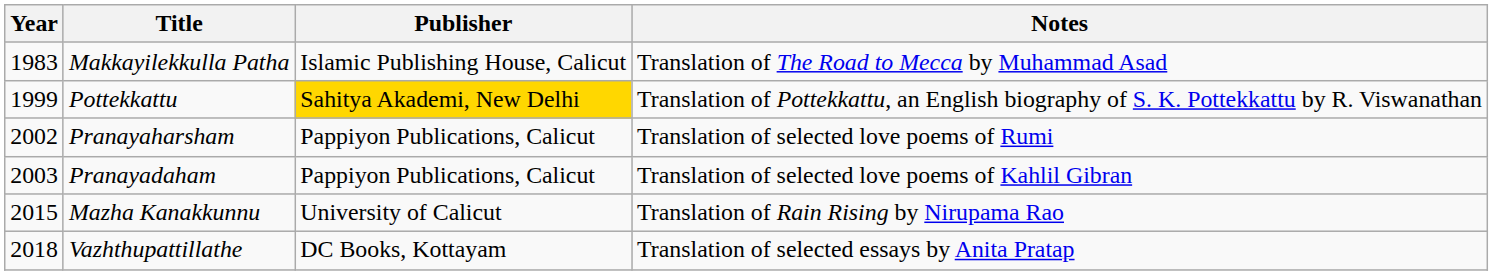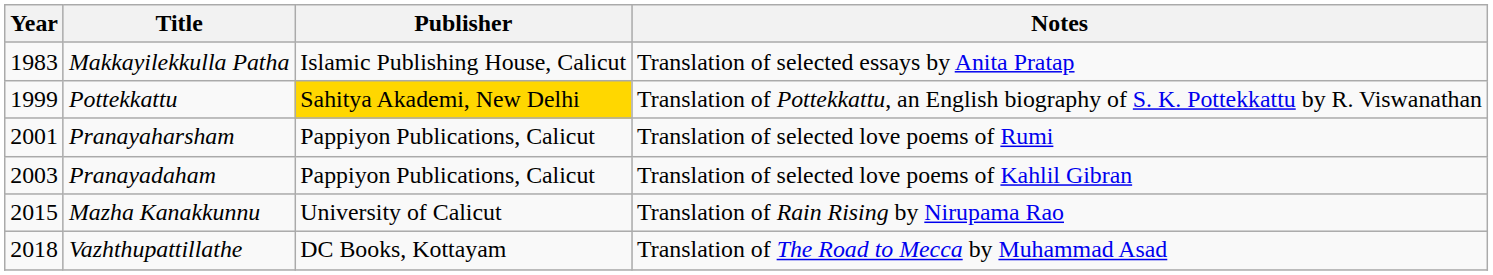Makkayilekkulla Patha | Notes: Translation of The Road to Mecca by Muhammad Asad -> Translation of selected essays by Anita Pratap
Pranayaharsham | Year: 2002 -> 2001
Vazhthupattillathe | Notes: Translation of selected essays by Anita Pratap -> Translation of The Road to Mecca by Muhammad Asad
